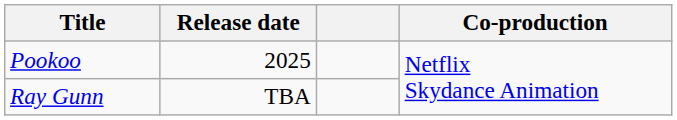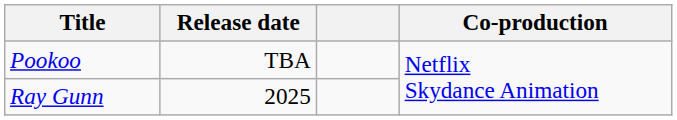Pookoo | Release date: 2025 -> TBA
Ray Gunn | Release date: TBA -> 2025
